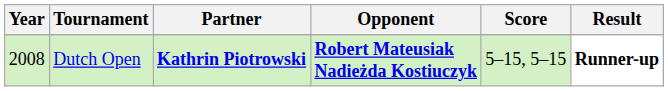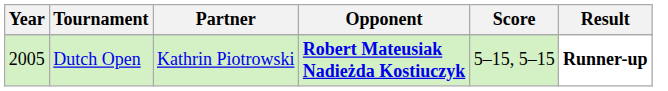Dutch Open | Year: 2008 -> 2005
Dutch Open | Partner: bold -> normal
